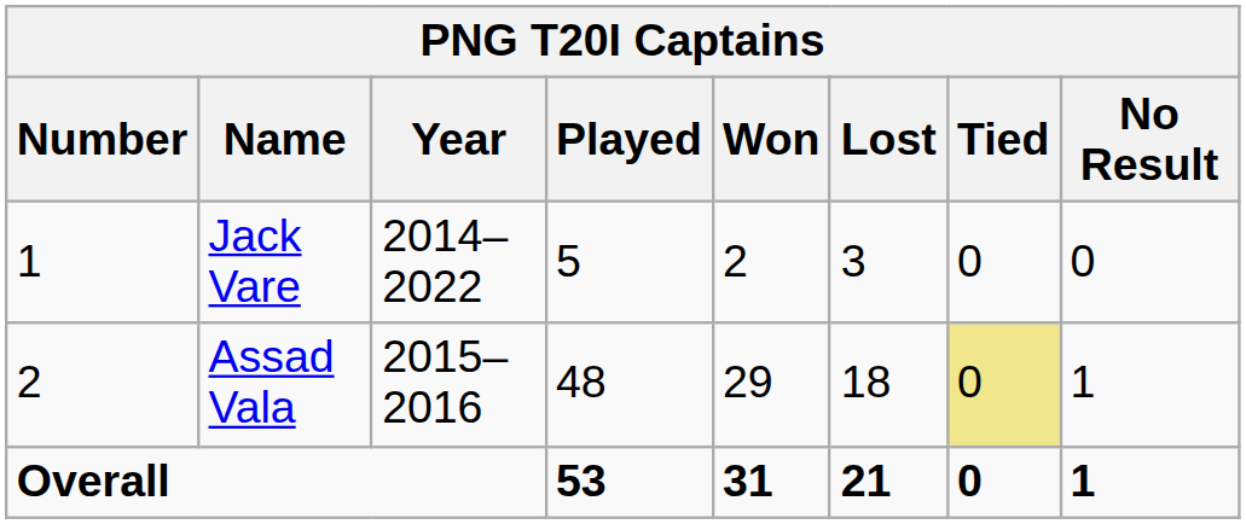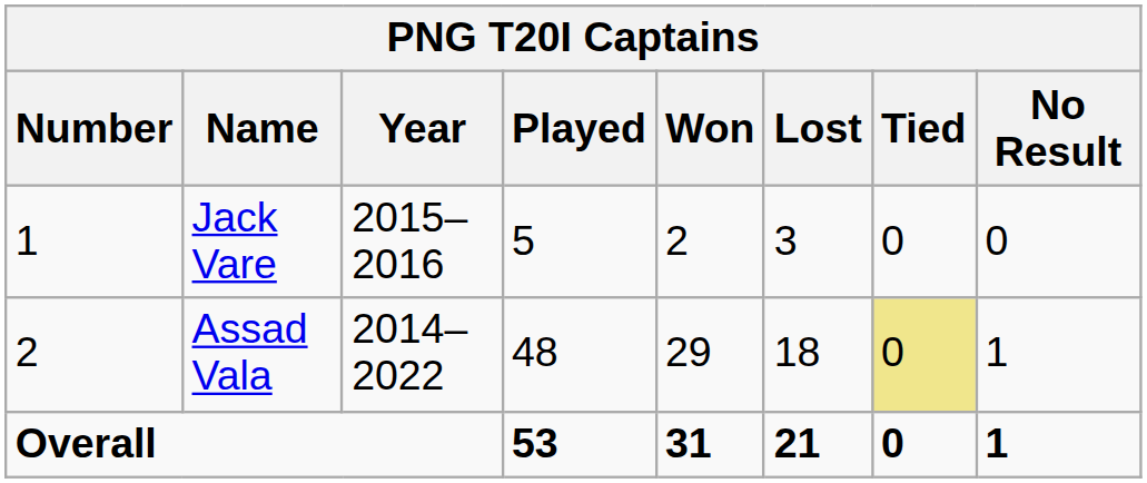Jack Vare | Year: 2014–2022 -> 2015–2016
Assad Vala | Year: 2015–2016 -> 2014–2022
